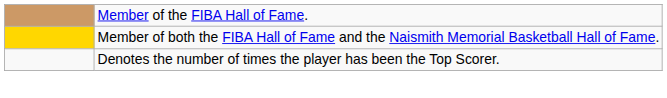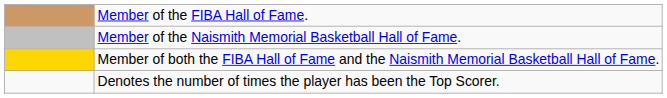+ row: Member of the Naismith Memorial Basketball Hall of Fame.
